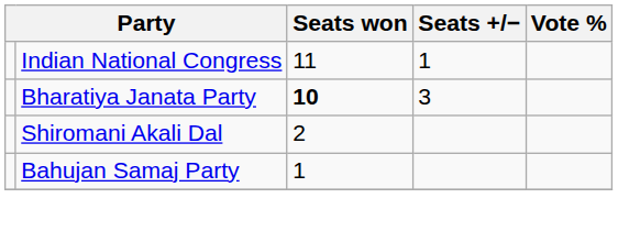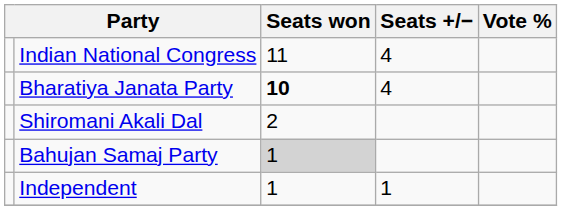Indian National Congress | Seats +/−: 1 -> 4
Bharatiya Janata Party | Seats +/−: 3 -> 4
Bahujan Samaj Party | Seats won: no background -> lightgrey background
+ row: Independent | 1 | 1
